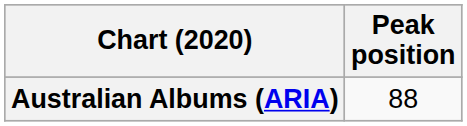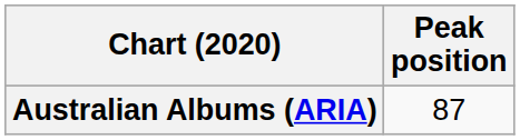Australian Albums (ARIA) | Peak position: 88 -> 87
